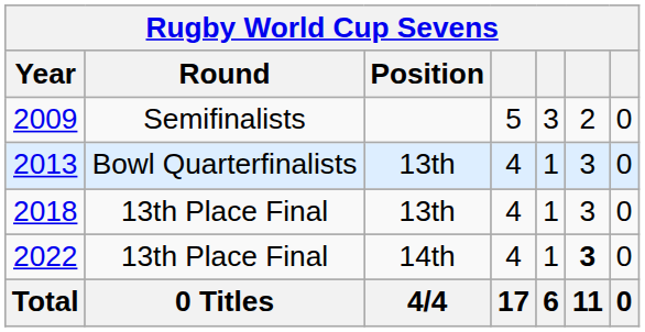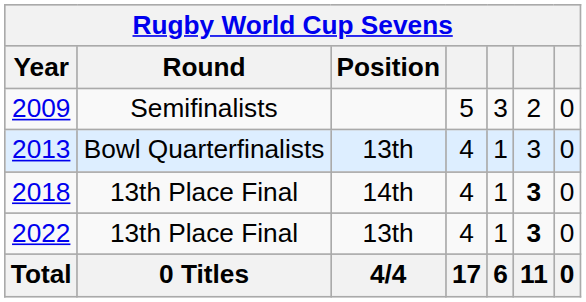2018 | Position: 13th -> 14th
2018 | column 6: normal -> bold
2022 | Position: 14th -> 13th
